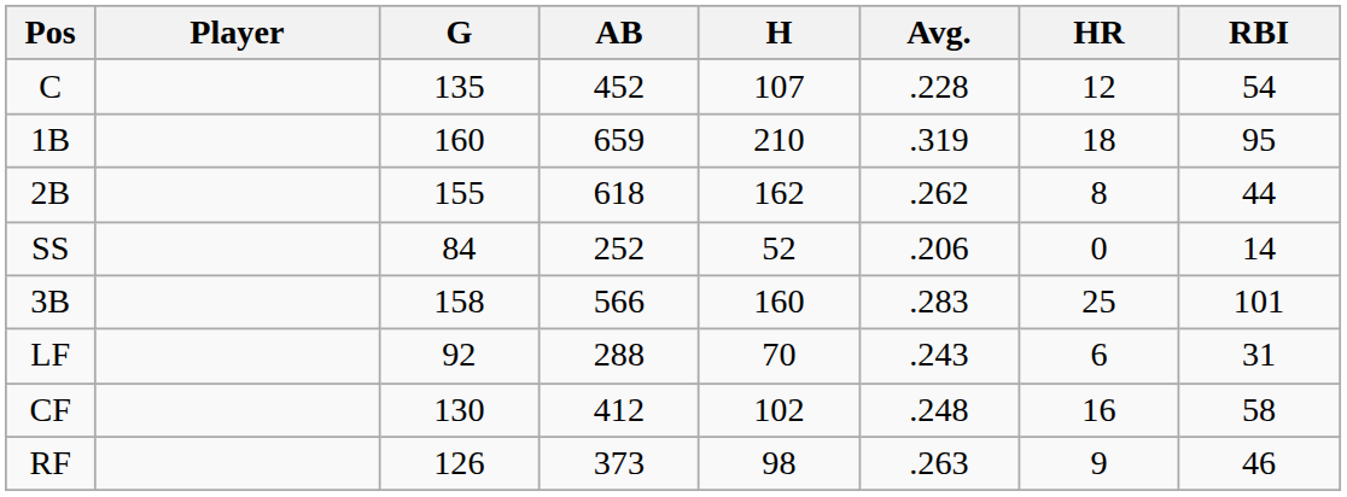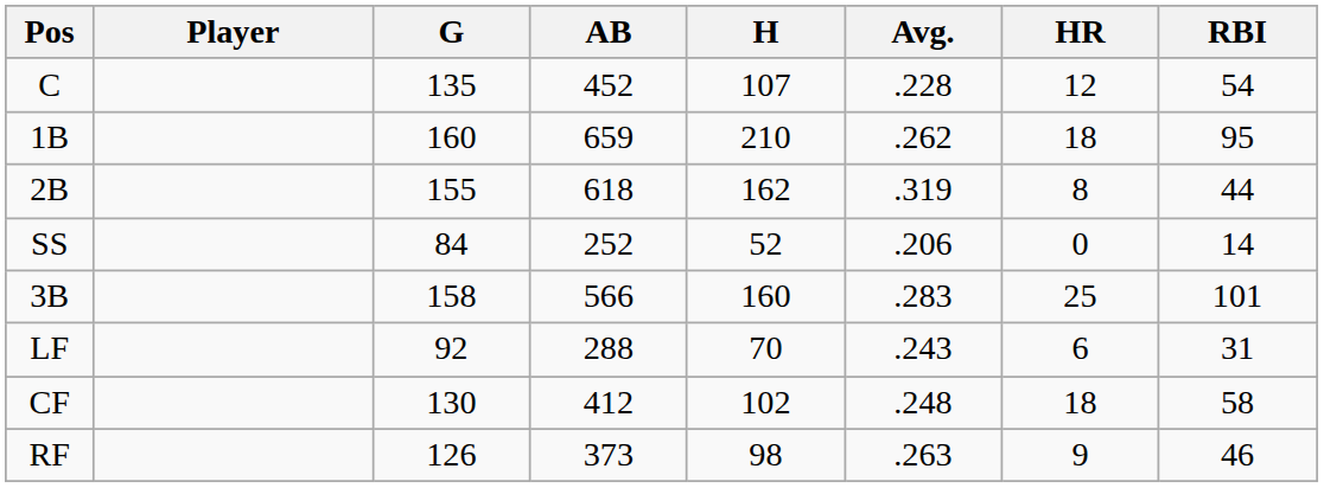1B | Avg.: .319 -> .262
2B | Avg.: .262 -> .319
CF | HR: 16 -> 18
